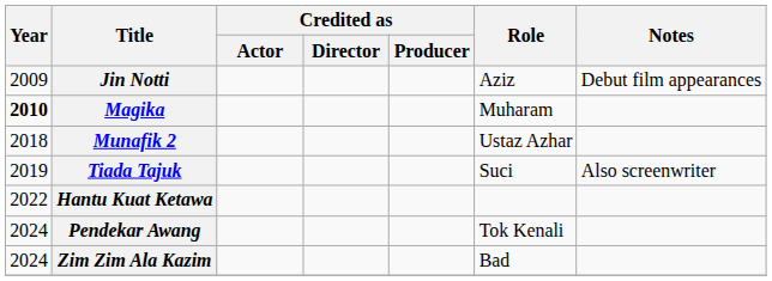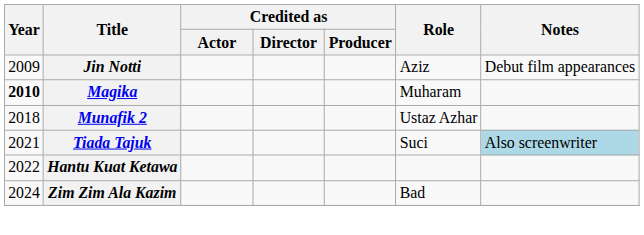Tiada Tajuk | Year: 2019 -> 2021
Tiada Tajuk | Notes: no background -> lightblue background
- row: 2024 | Pendekar Awang | Tok Kenali
